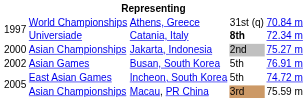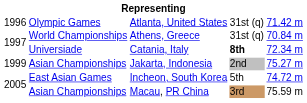+ row: 1996 | Olympic Games | Atlanta, United States | 31st (q) | 71.42 m
Jakarta, Indonesia | column 1: 2000 -> 1999
- row: 2002 | Asian Games | Busan, South Korea | 5th | 76.91 m
